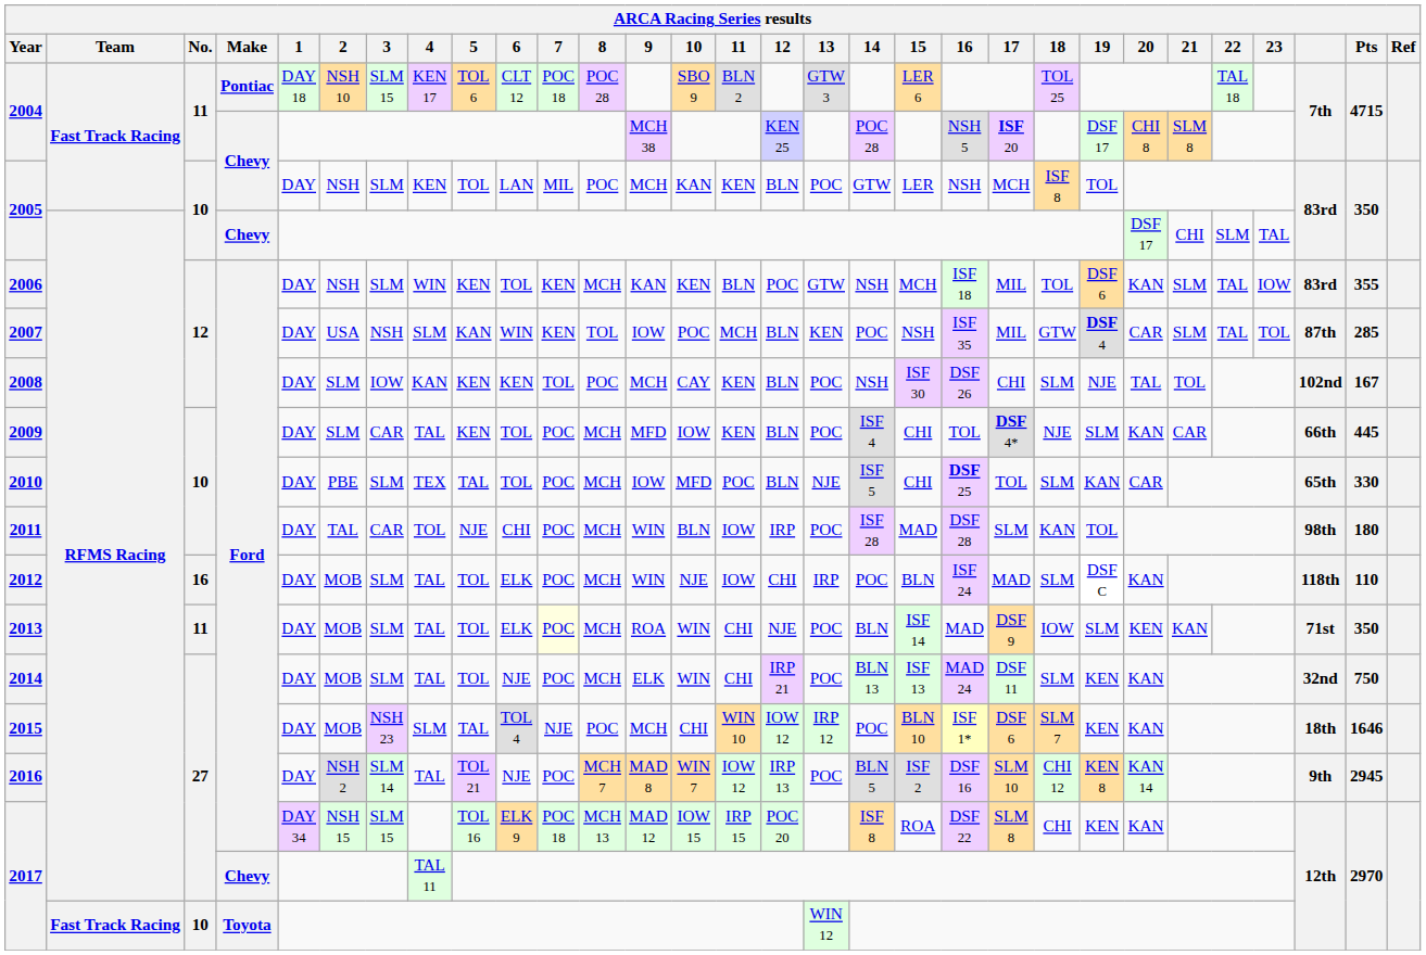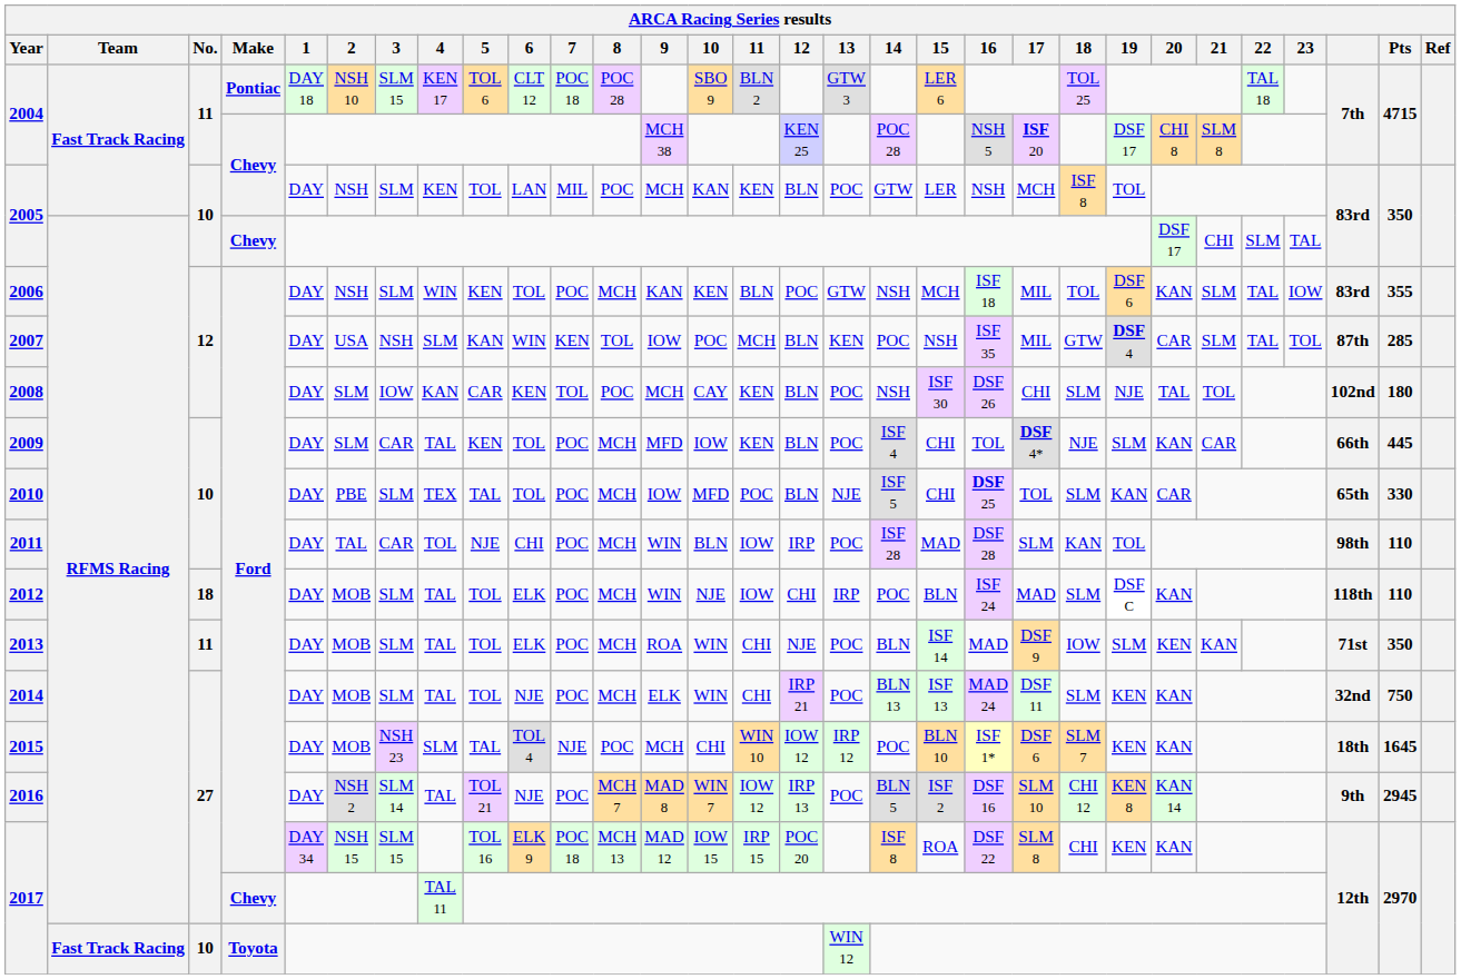2006 | 7: KEN -> POC
2008 | 5: KEN -> CAR
2008 | Pts: 167 -> 180
2011 | Pts: 180 -> 110
2012 | No.: 16 -> 18
2013 | 7: lightyellow background -> no background
2015 | Pts: 1646 -> 1645
